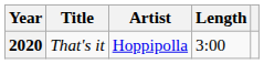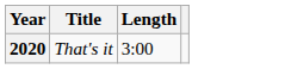- column: Artist | Hoppipolla
